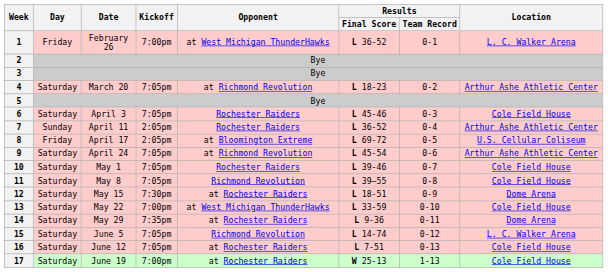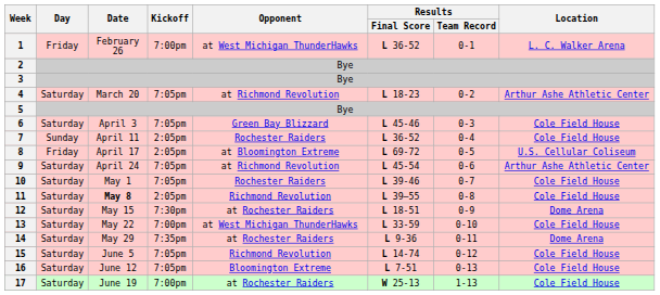6 | Opponent: Rochester Raiders -> Green Bay Blizzard
7 | Location: Arthur Ashe Athletic Center -> Cole Field House
11 | Date: normal -> bold
11 | Kickoff: 7:05pm -> 2:05pm
15 | Location: L. C. Walker Arena -> Cole Field House
16 | Opponent: at Rochester Raiders -> Bloomington Extreme
